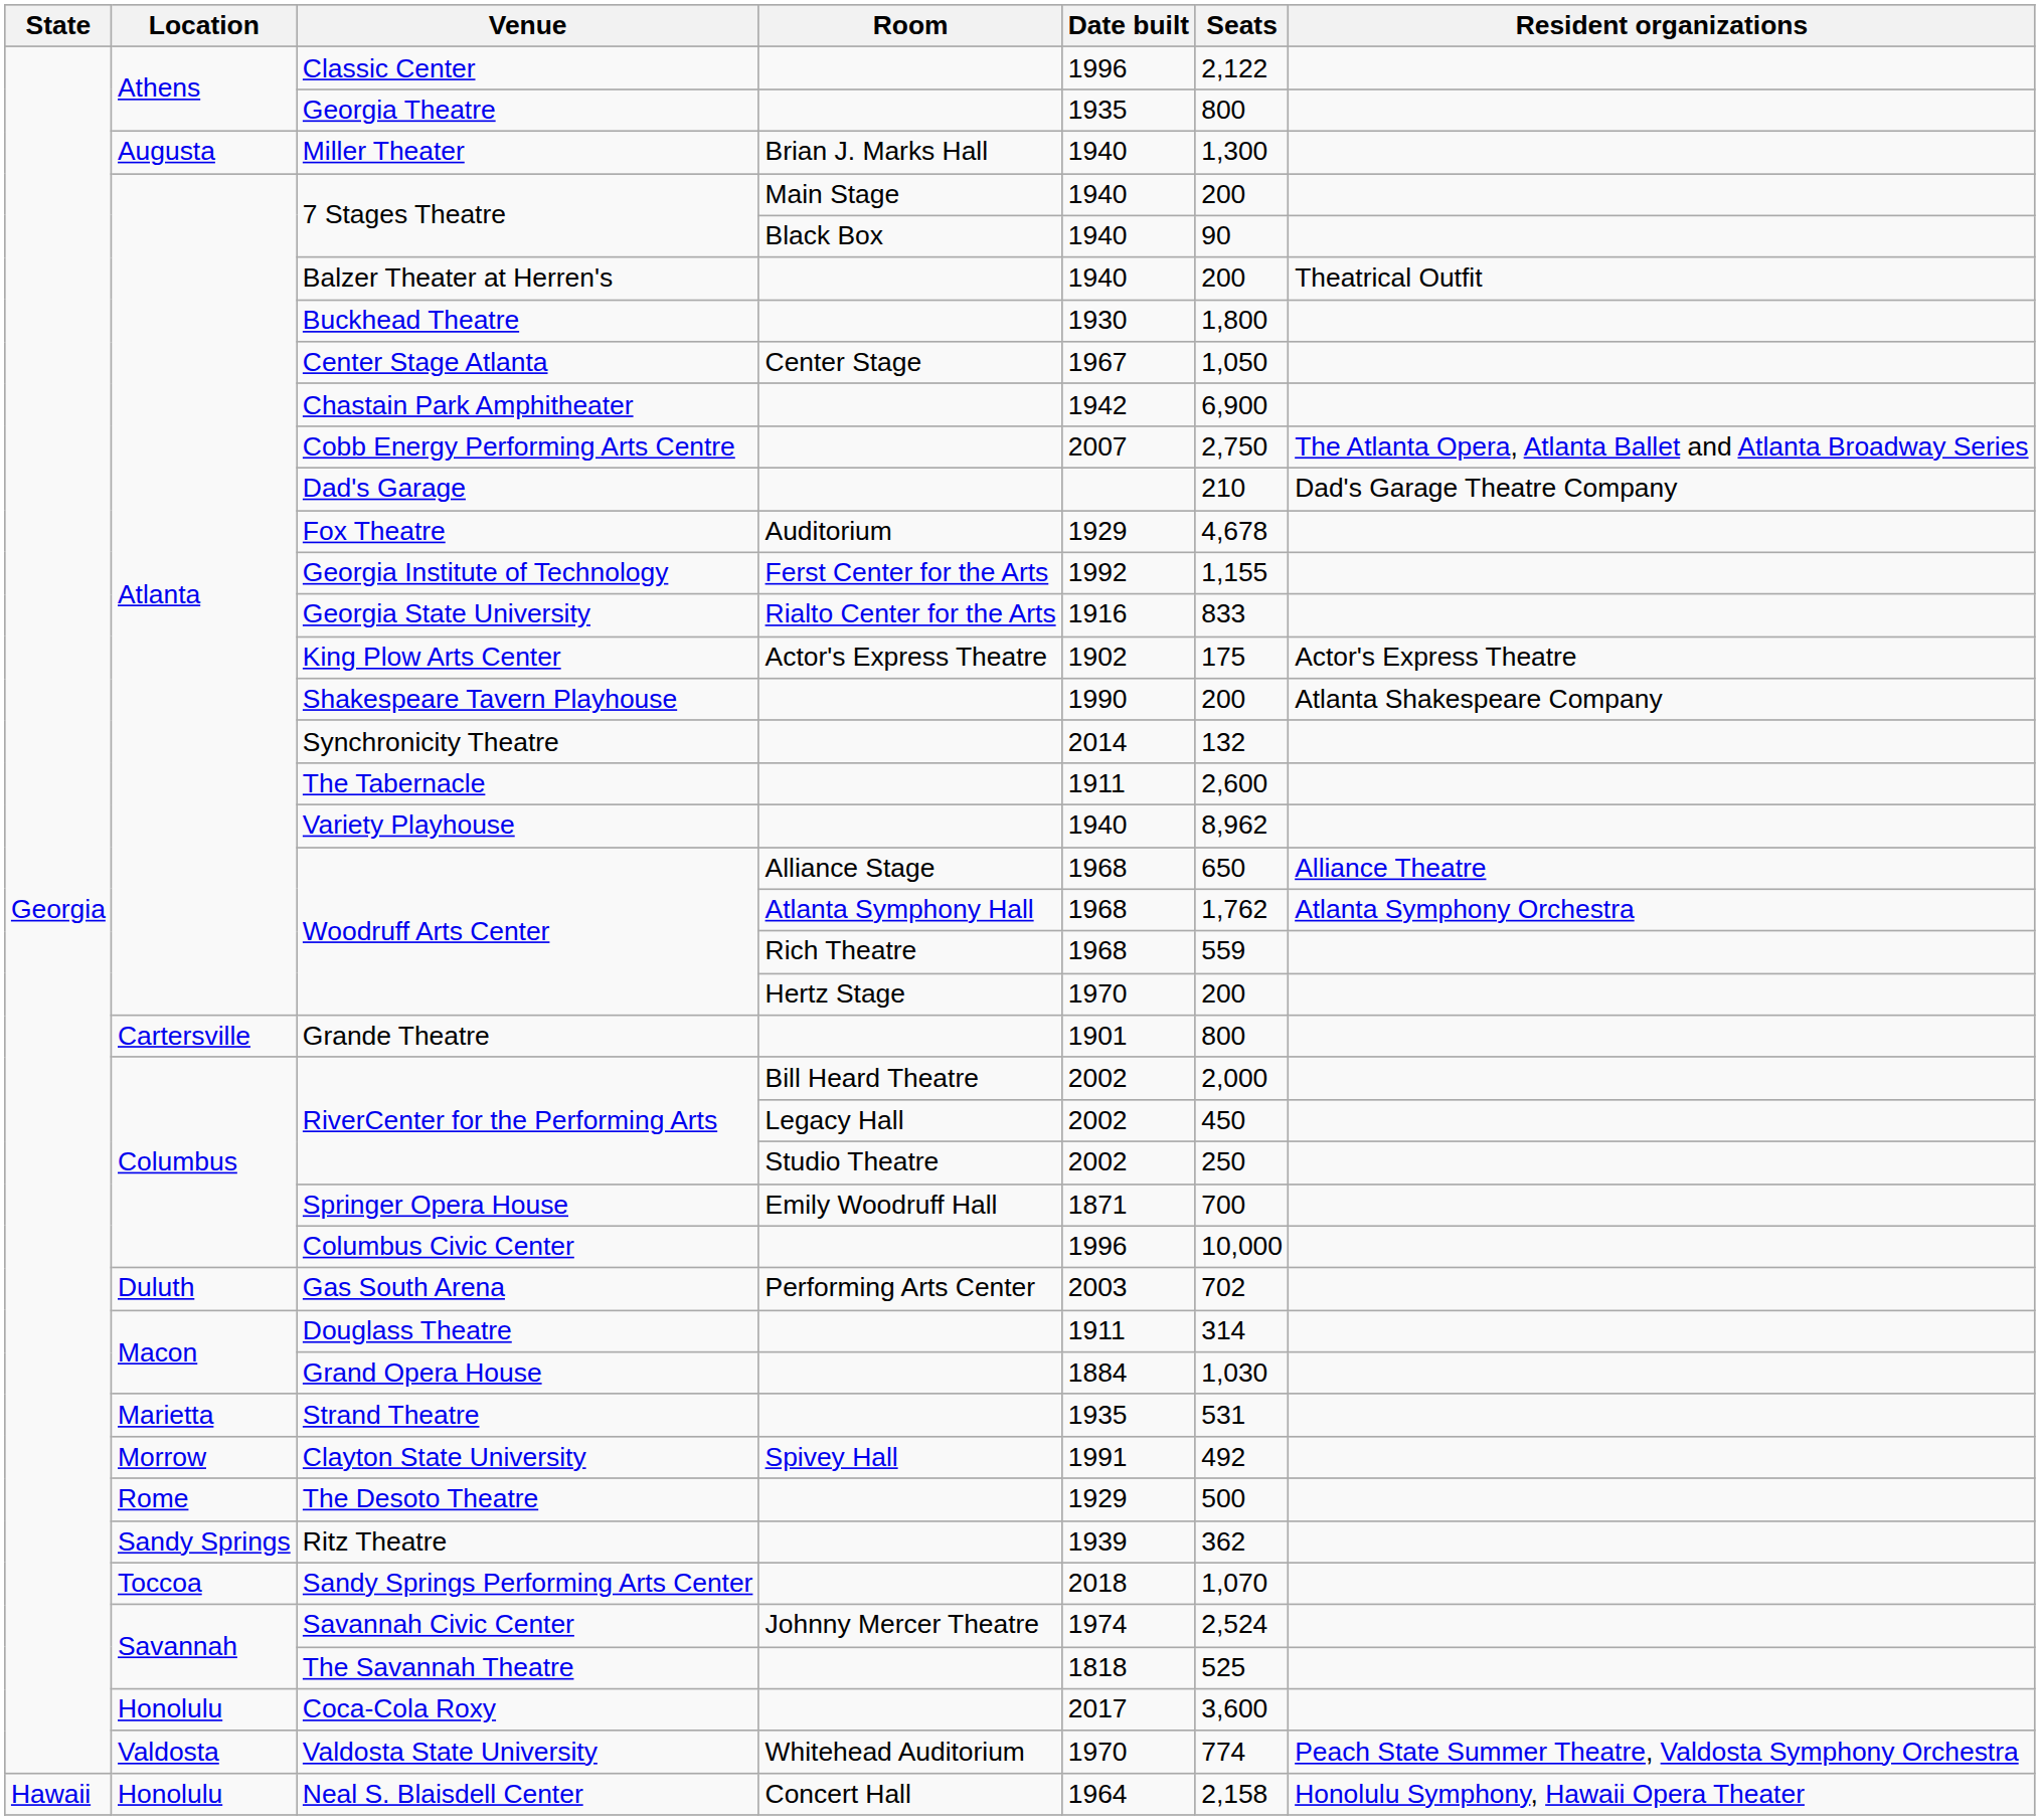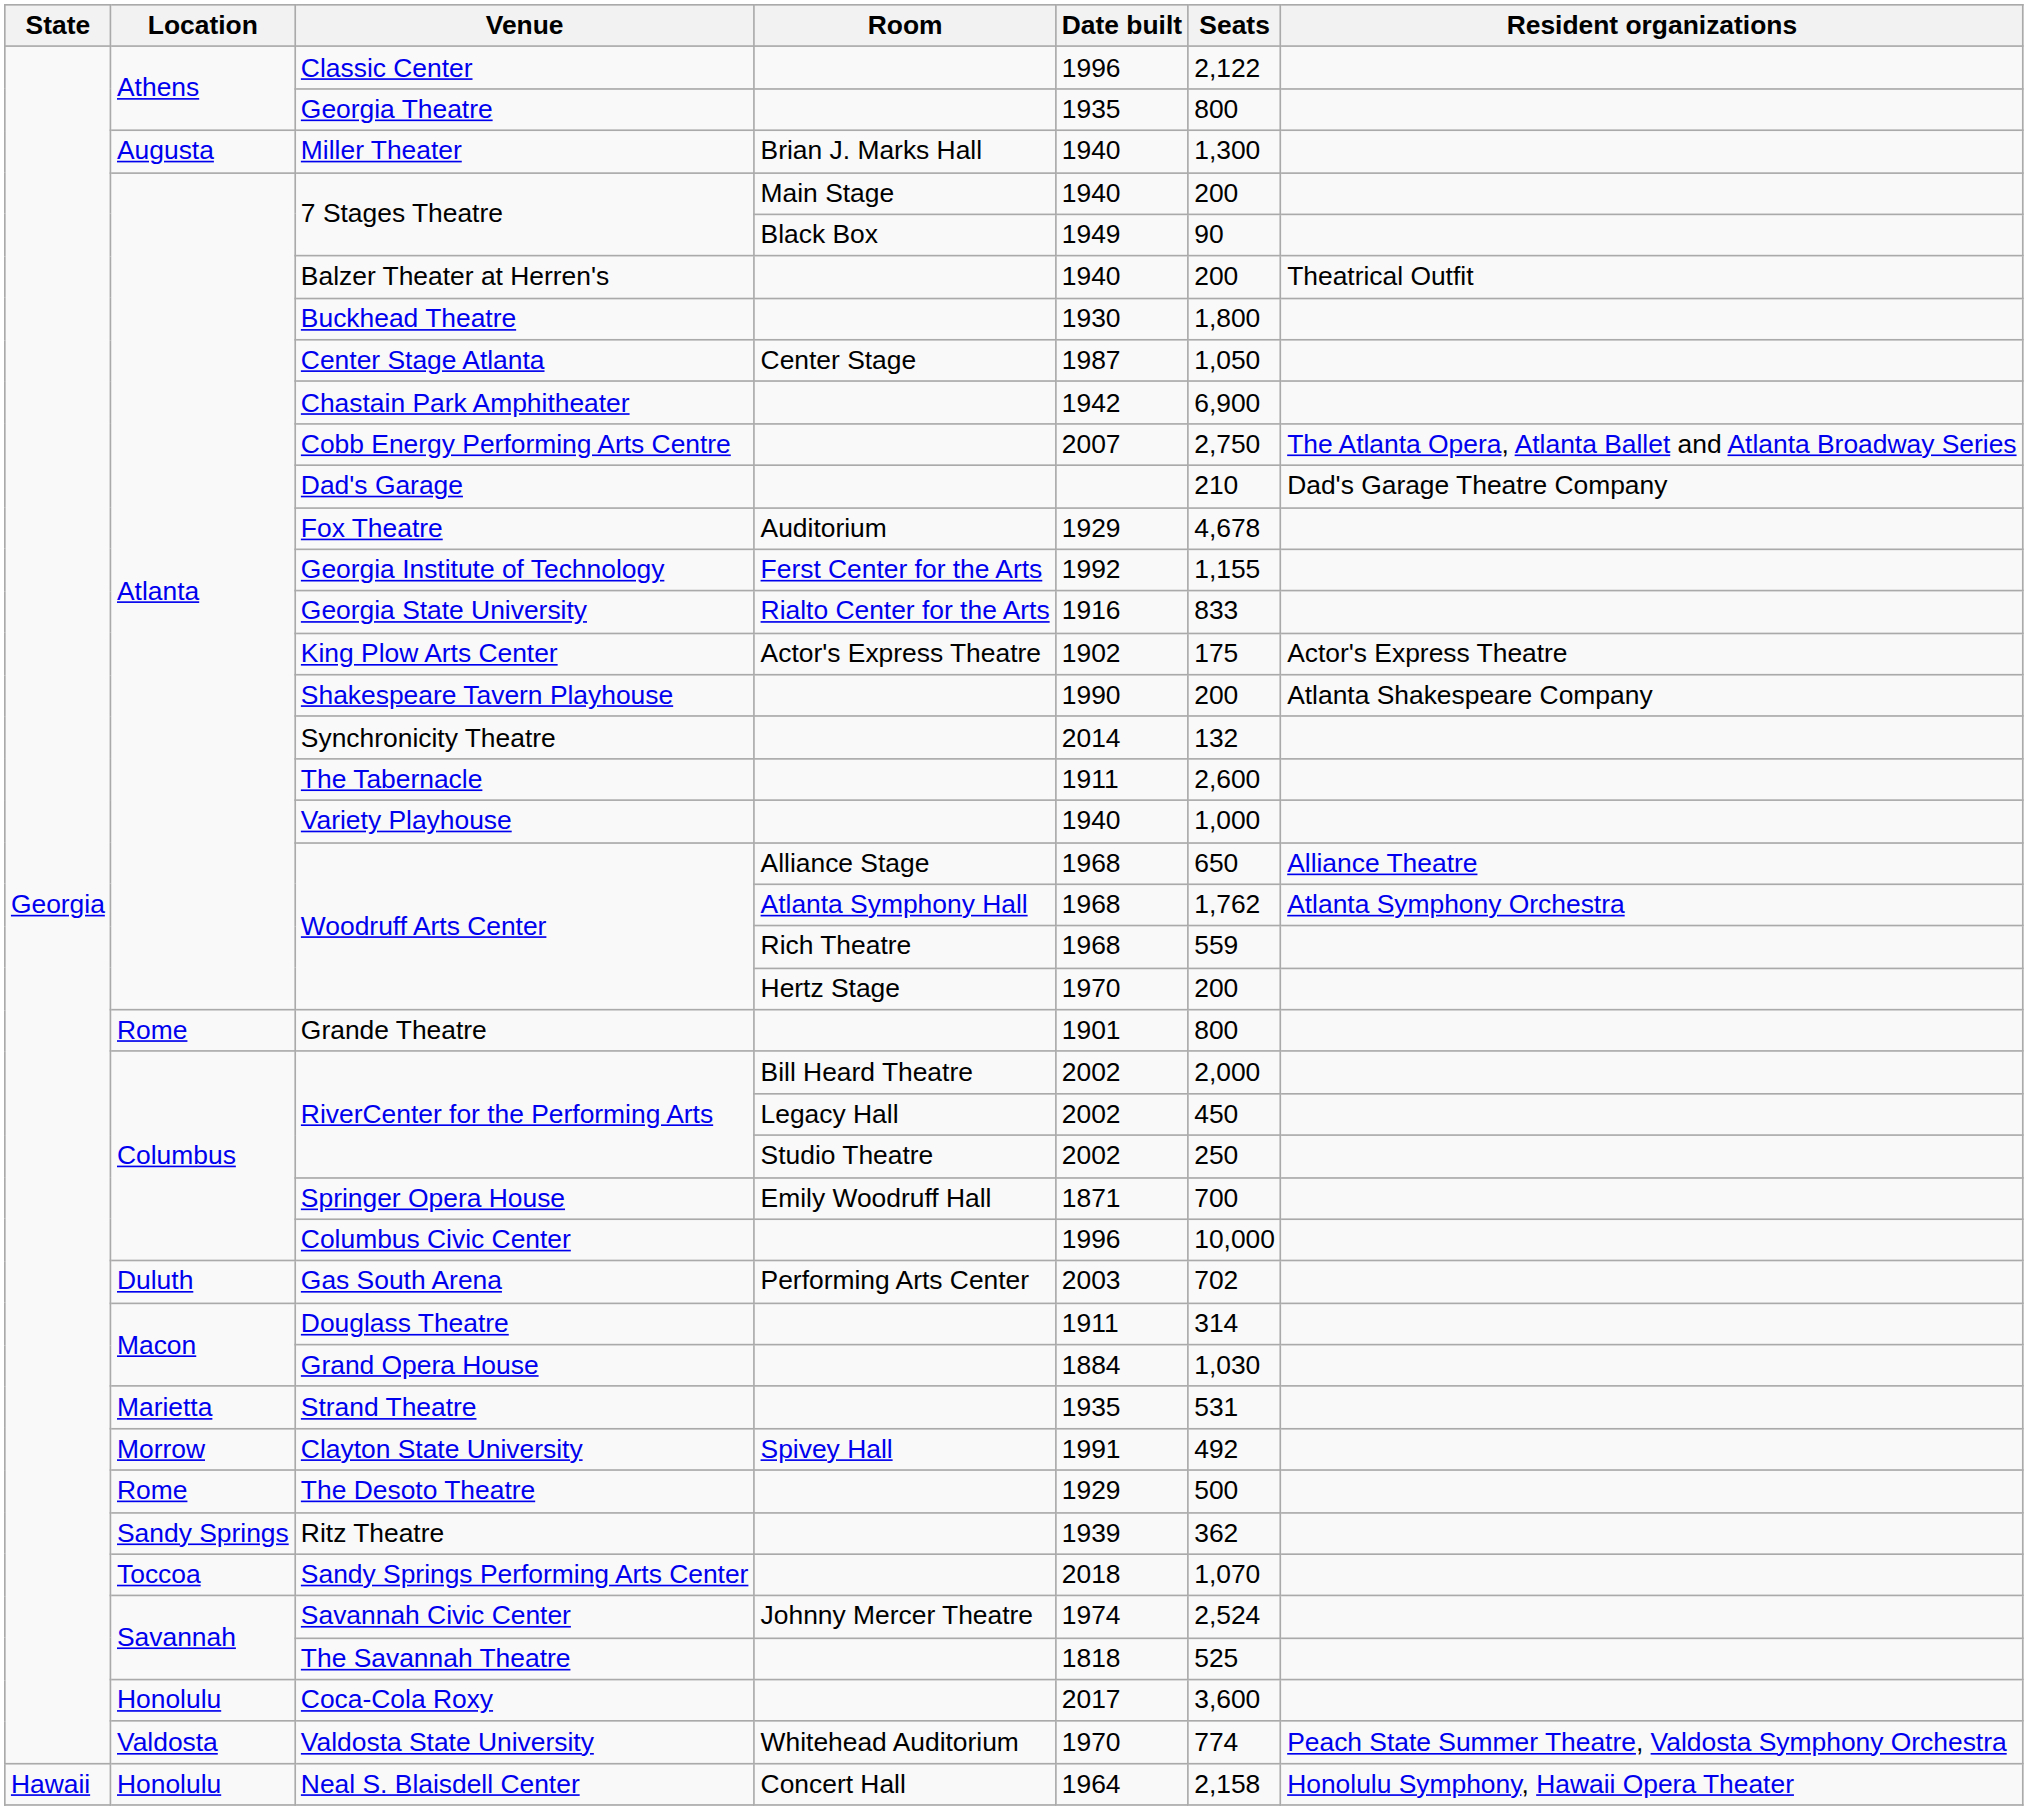7 Stages Theatre / Black Box | Date built: 1940 -> 1949
Center Stage Atlanta | Date built: 1967 -> 1987
Variety Playhouse | Seats: 8,962 -> 1,000
Grande Theatre | Location: Cartersville -> Rome
